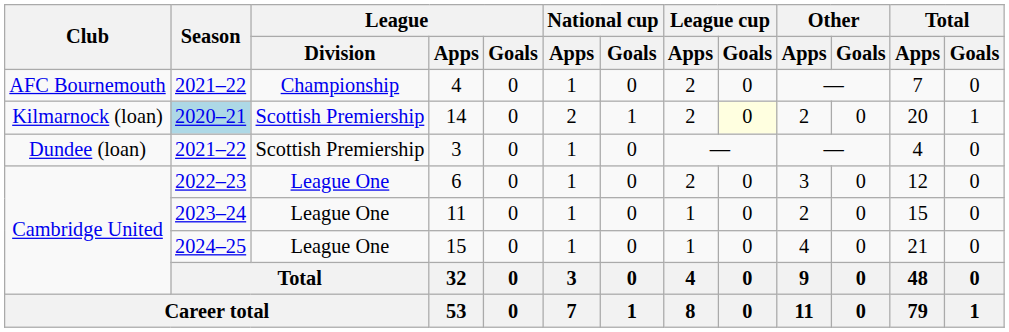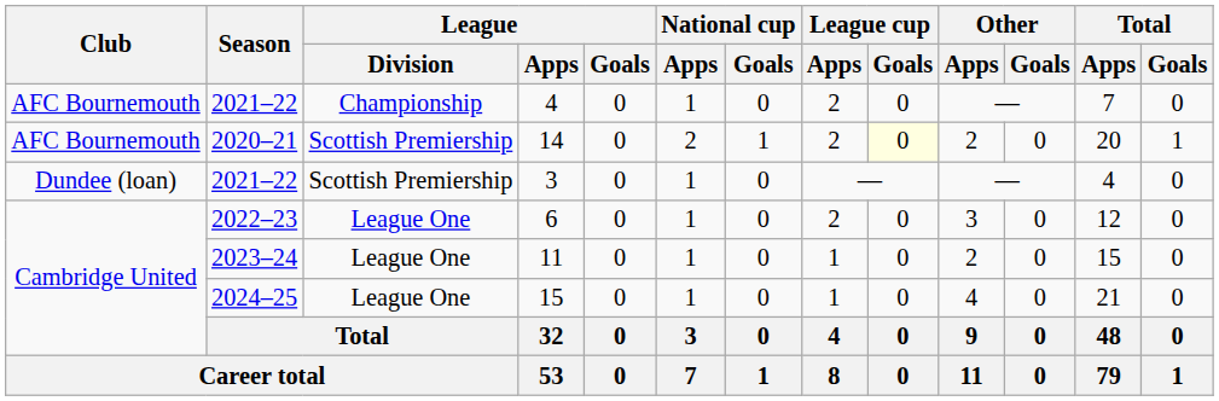14 | Club: Kilmarnock (loan) -> AFC Bournemouth
14 | Season: lightblue background -> no background
